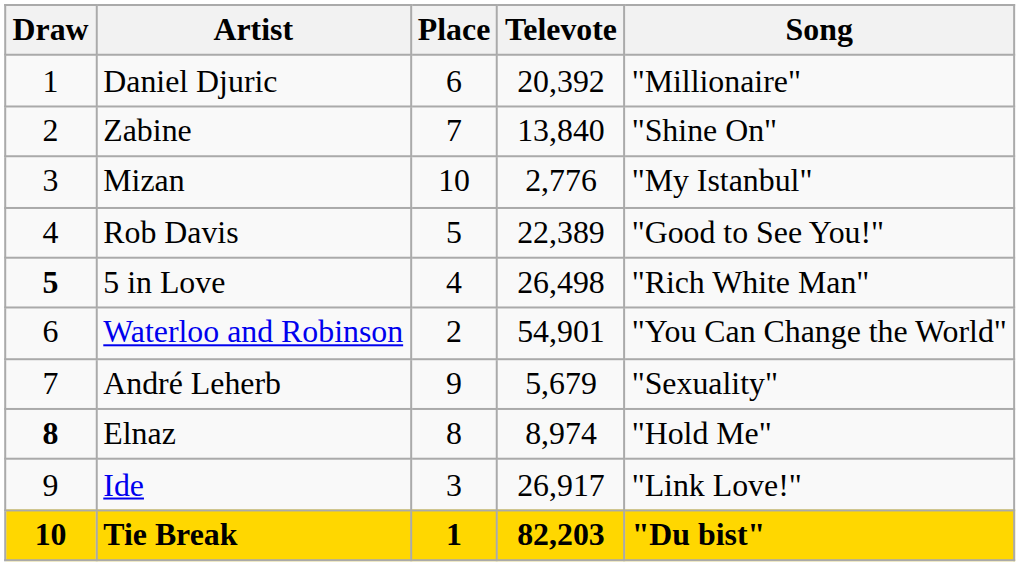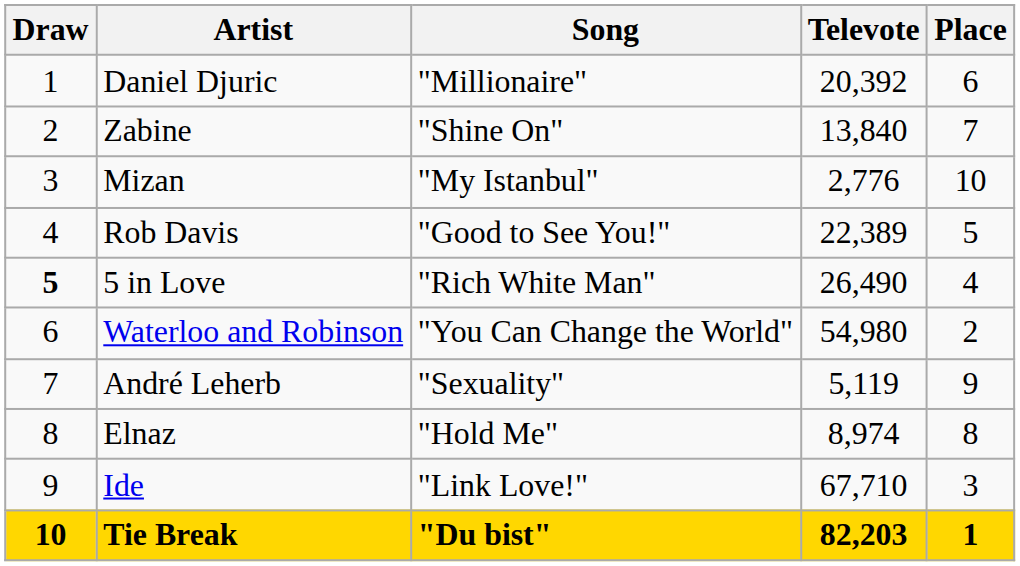columns swapped: Song <-> Place
5 in Love | Televote: 26,498 -> 26,490
Waterloo and Robinson | Televote: 54,901 -> 54,980
André Leherb | Televote: 5,679 -> 5,119
Elnaz | Draw: bold -> normal
Ide | Televote: 26,917 -> 67,710
